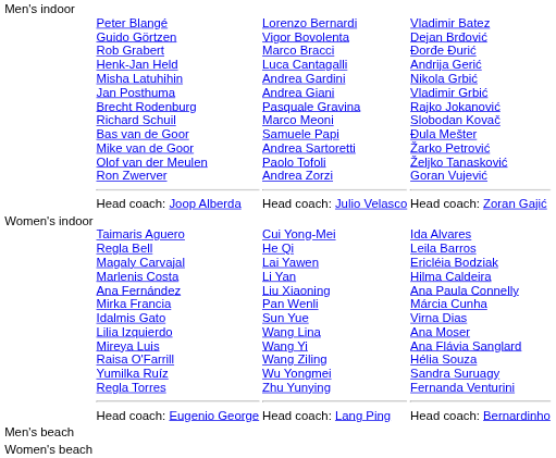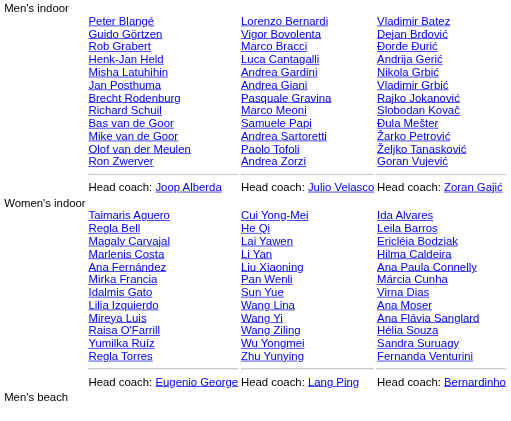- row: Women's beach
